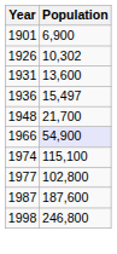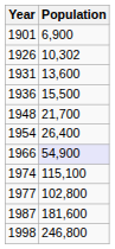1936 | Population: 15,497 -> 15,500
+ row: 1954 | 26,400
1987 | Population: 187,600 -> 181,600
